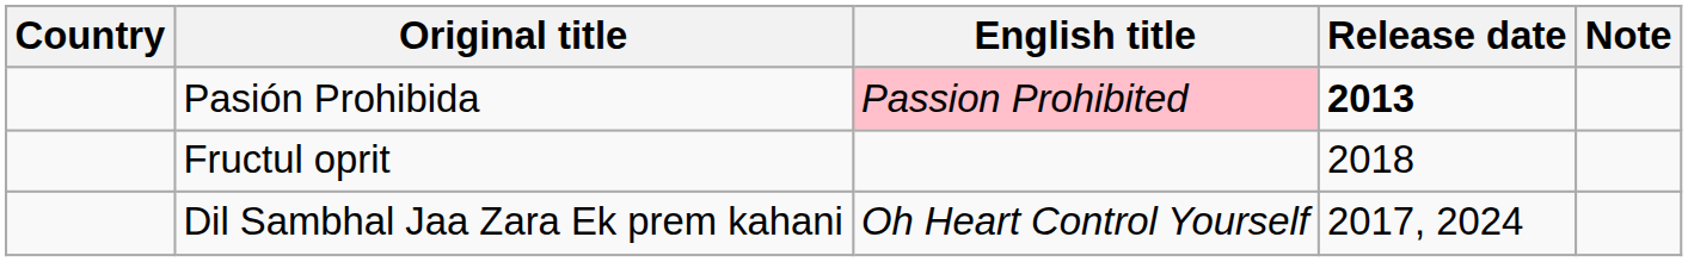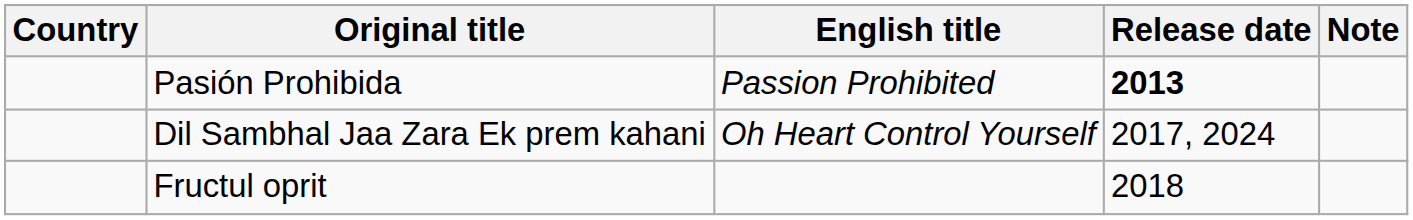Pasión Prohibida | English title: pink background -> no background
rows swapped: Dil Sambhal Jaa Zara Ek prem kahani <-> Fructul oprit
